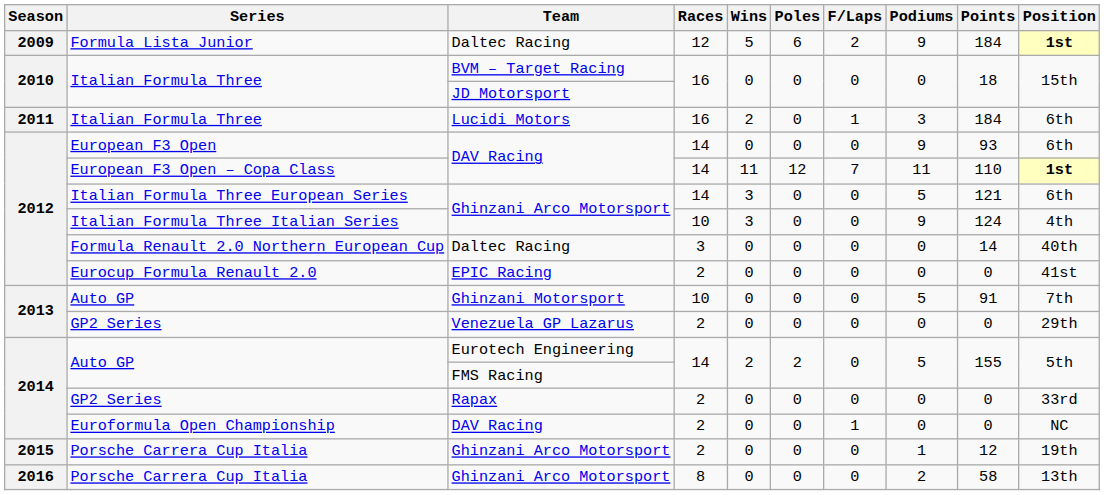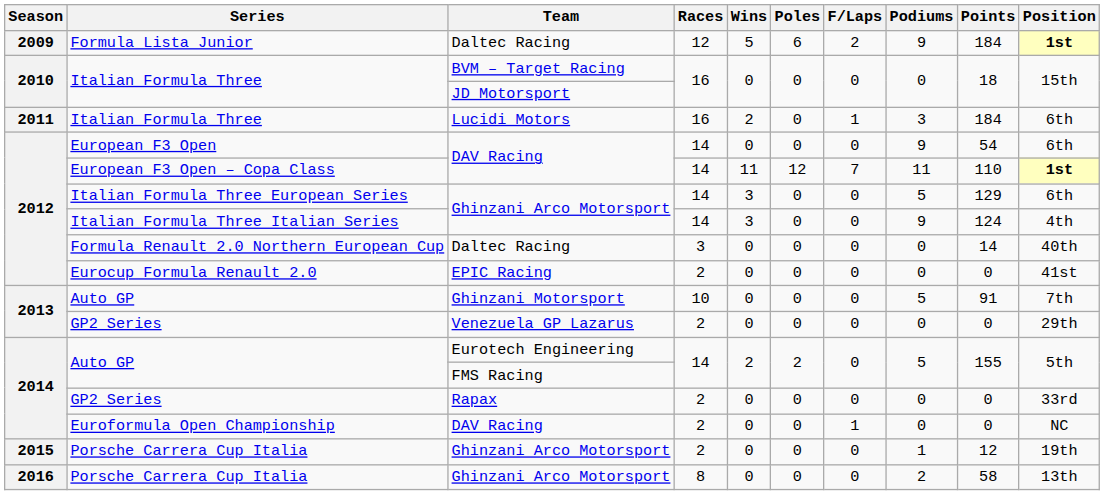European F3 Open | Points: 93 -> 54
Italian Formula Three European Series | Points: 121 -> 129
Italian Formula Three Italian Series | Races: 10 -> 14
